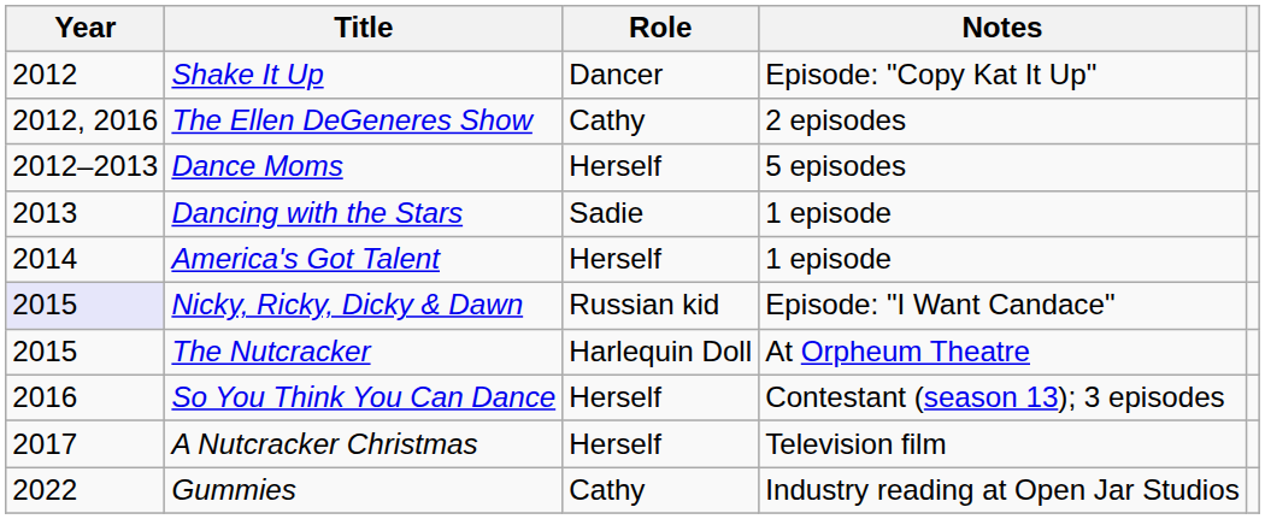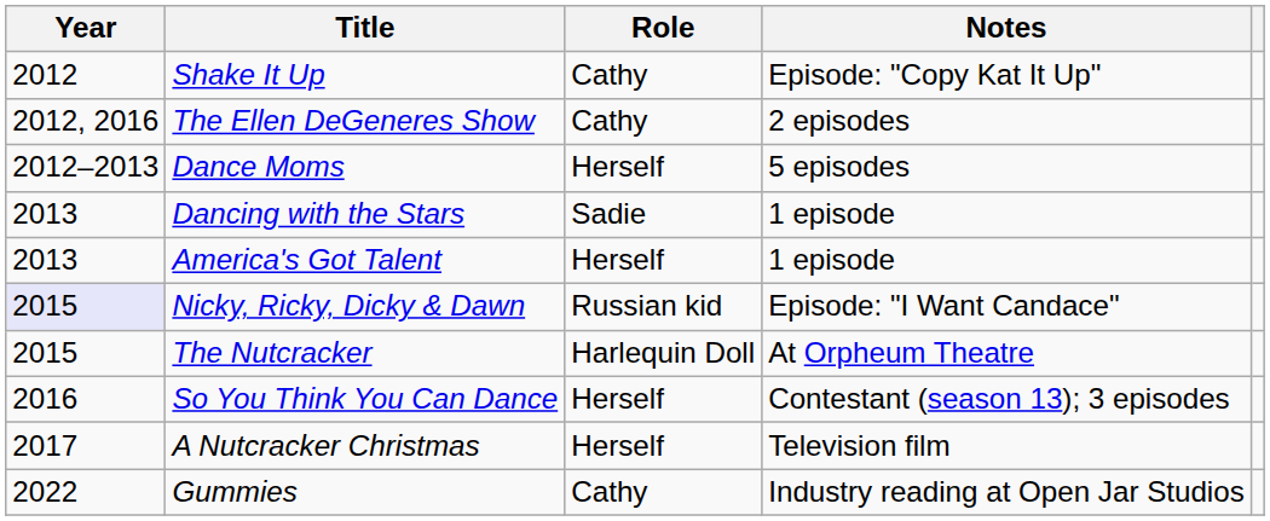Shake It Up | Role: Dancer -> Cathy
America's Got Talent | Year: 2014 -> 2013
